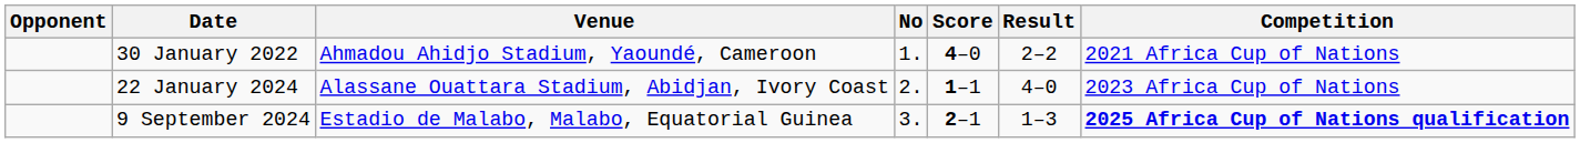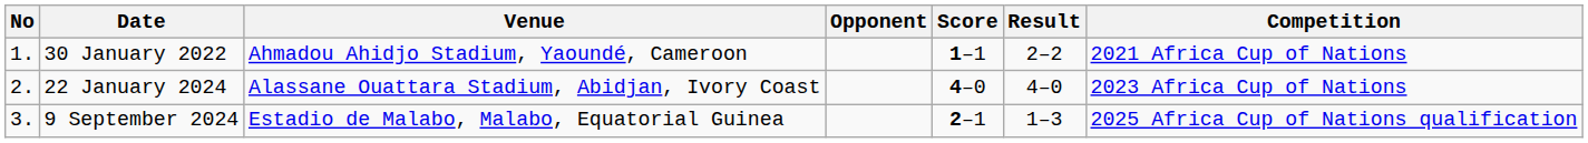columns swapped: No <-> Opponent
30 January 2022 | Score: 4–0 -> 1–1
22 January 2024 | Score: 1–1 -> 4–0
9 September 2024 | Competition: bold -> normal
